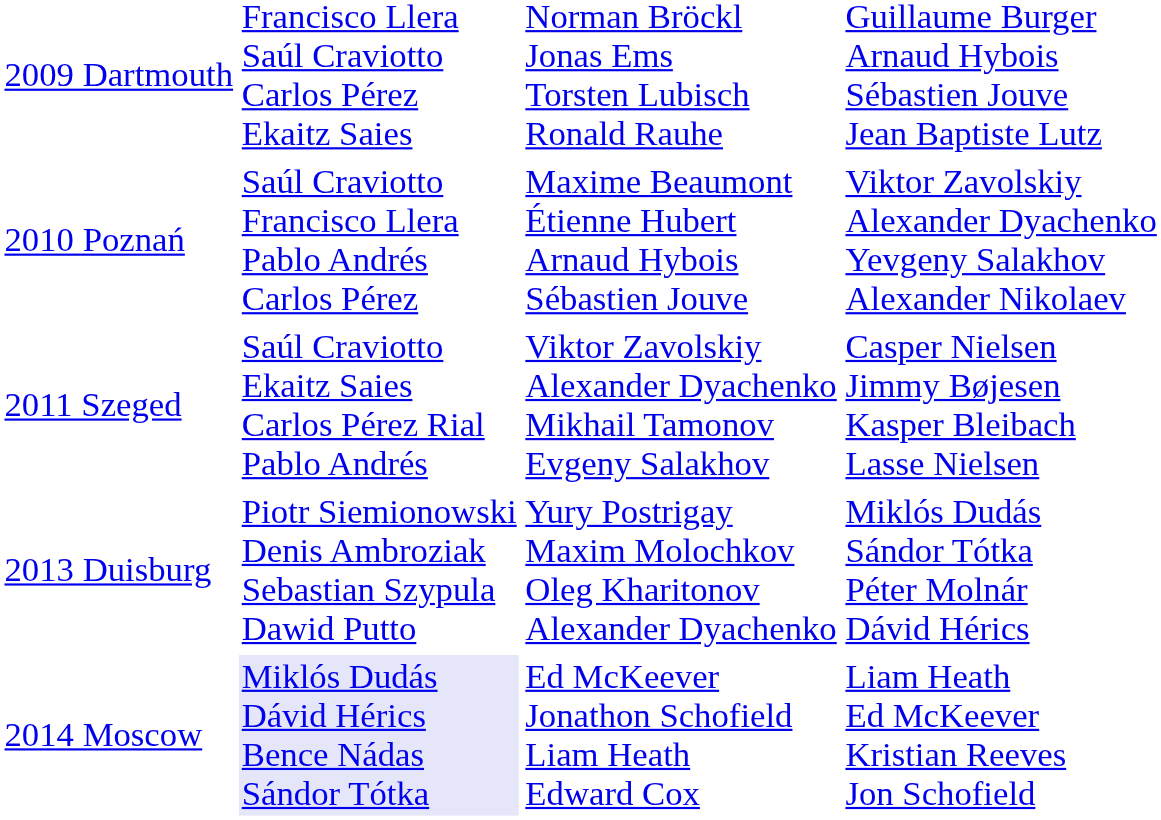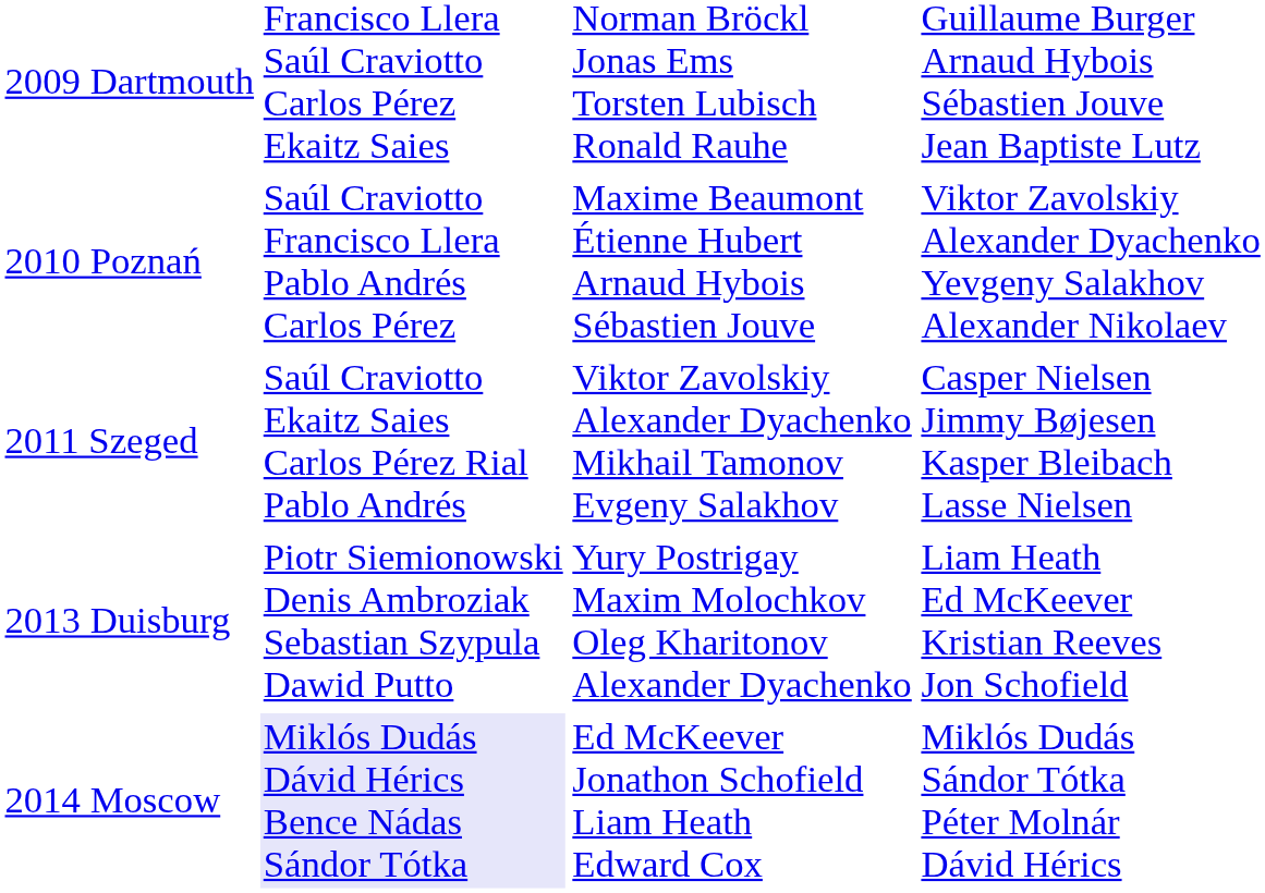2013 Duisburg | column 4: Miklós Dudás Sándor Tótka Péter Molnár Dávid Hérics -> Liam Heath Ed McKeever Kristian Reeves Jon Schofield
2014 Moscow | column 4: Liam Heath Ed McKeever Kristian Reeves Jon Schofield -> Miklós Dudás Sándor Tótka Péter Molnár Dávid Hérics
